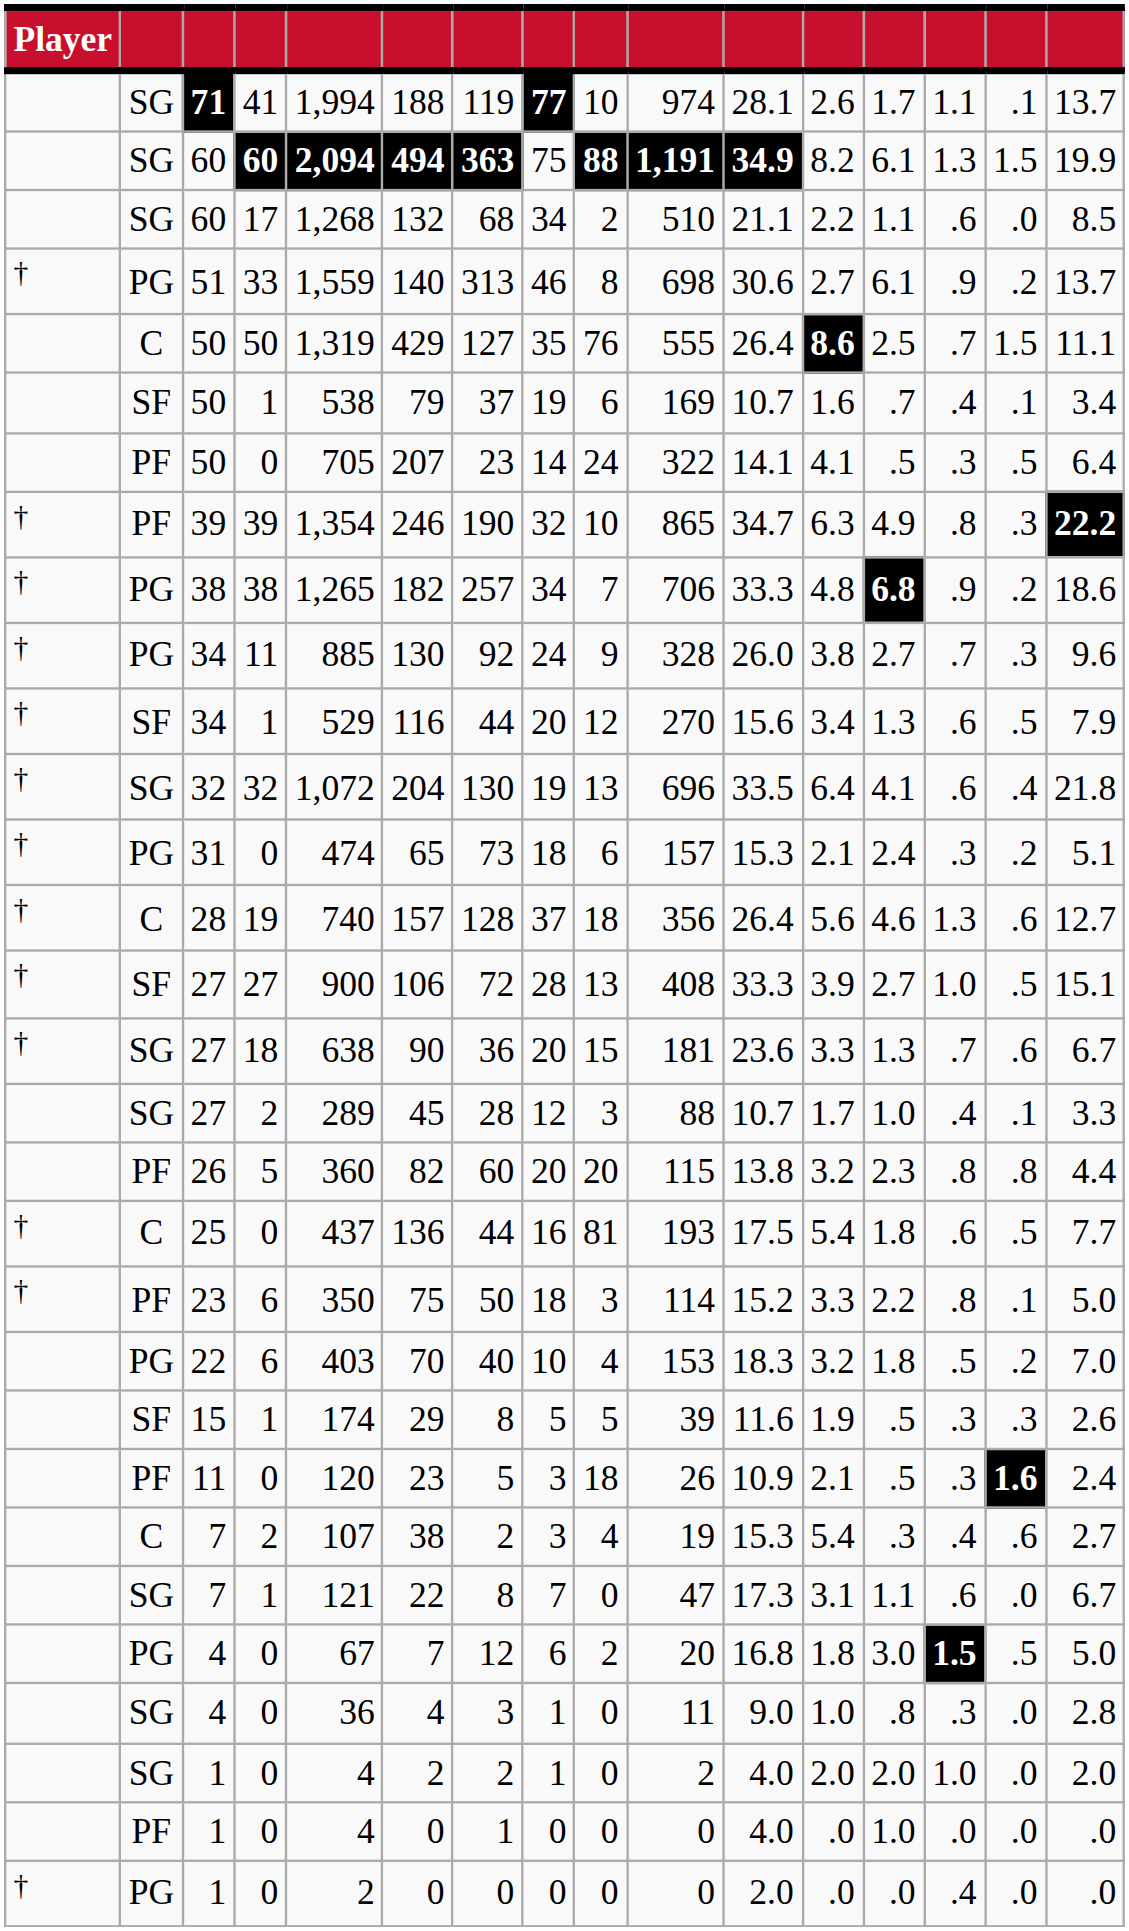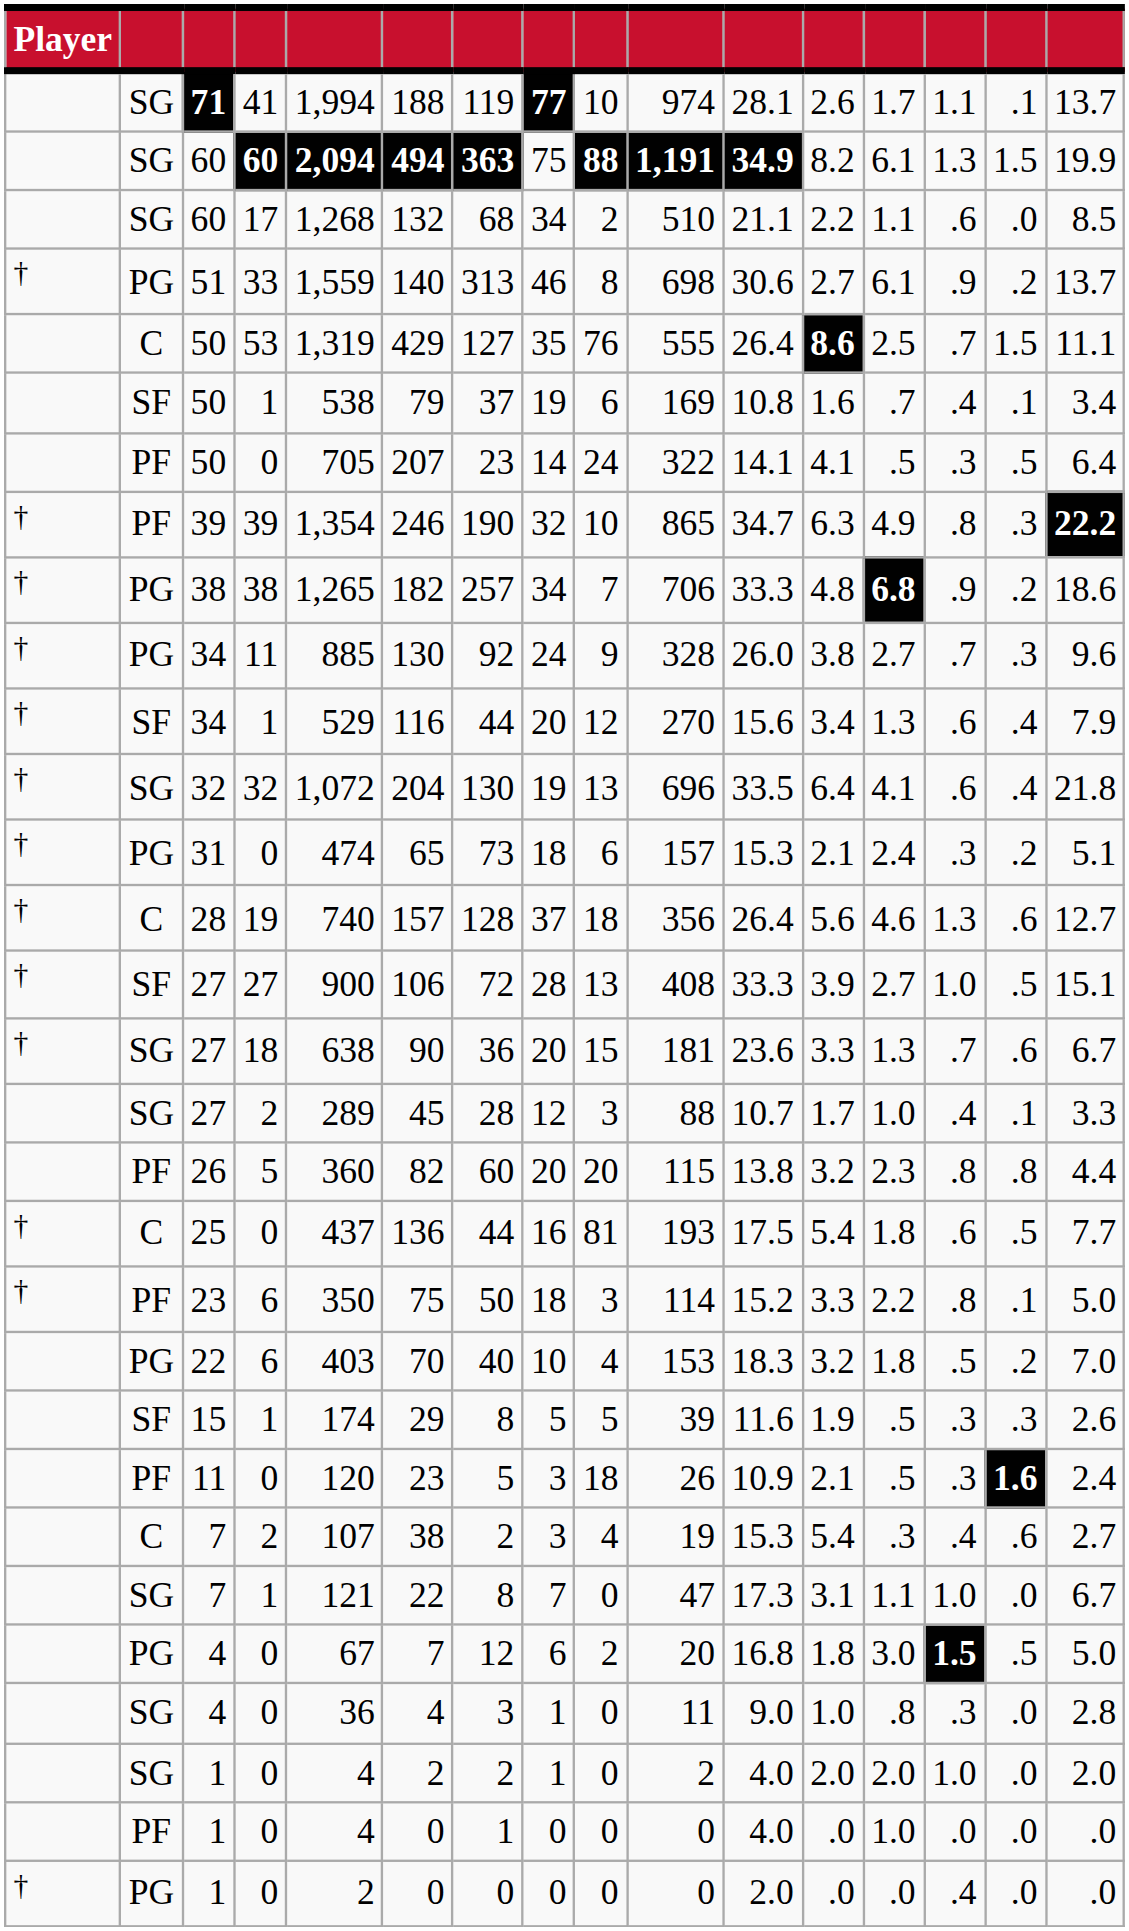C / 50 | column 4: 50 -> 53
SF / 50 | column 11: 10.7 -> 10.8
SF / 34 | column 15: .5 -> .4
SG / 7 | column 14: .6 -> 1.0
